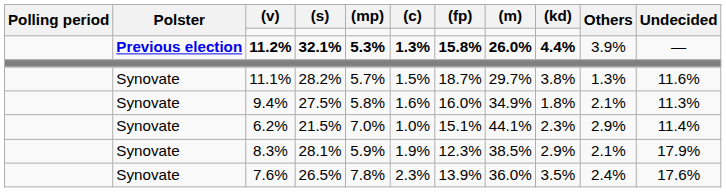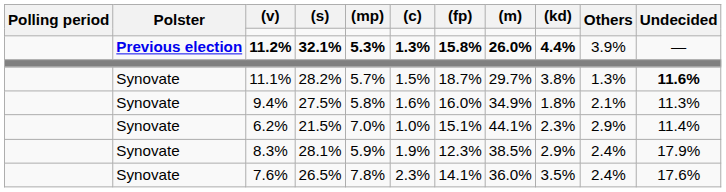11.1% | Undecided: normal -> bold
8.3% | Others: 2.1% -> 2.4%
7.6% | (fp): 13.9% -> 14.1%
